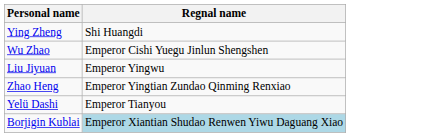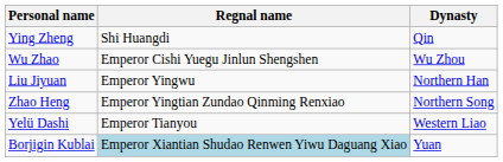+ column: Dynasty | Qin | Wu Zhou | Northern Han | Northern Song | Western Liao | Yuan
